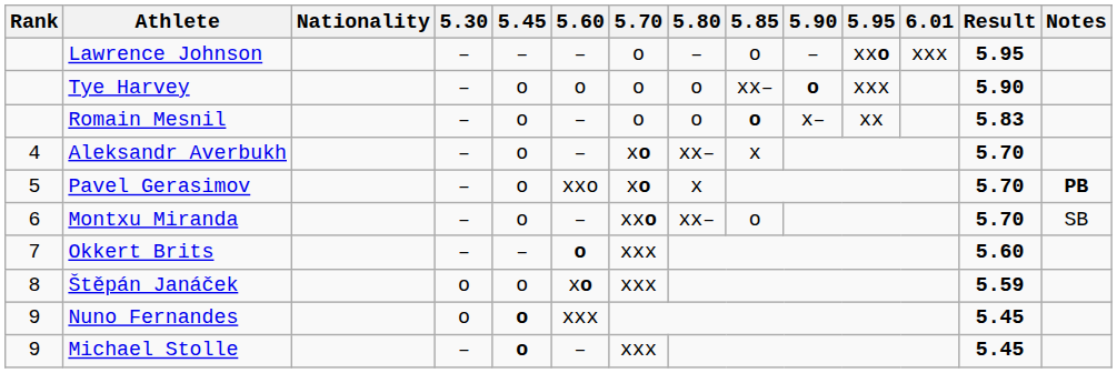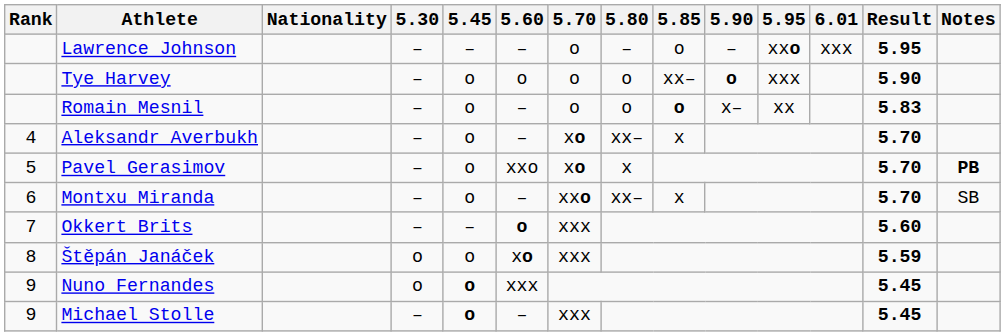Montxu Miranda | 5.85: o -> x
